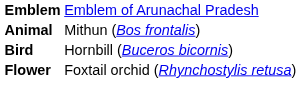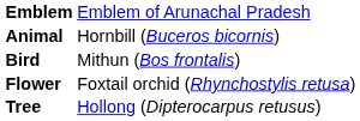Animal | column 2: Mithun (Bos frontalis) -> Hornbill (Buceros bicornis)
Bird | column 2: Hornbill (Buceros bicornis) -> Mithun (Bos frontalis)
+ row: Tree | Hollong (Dipterocarpus retusus)
